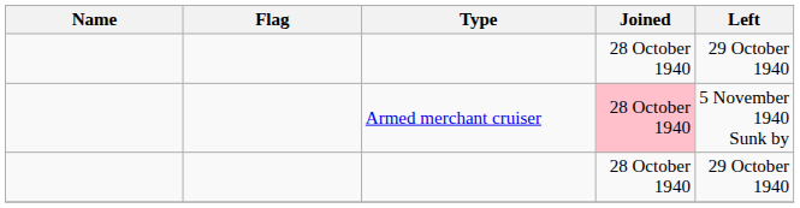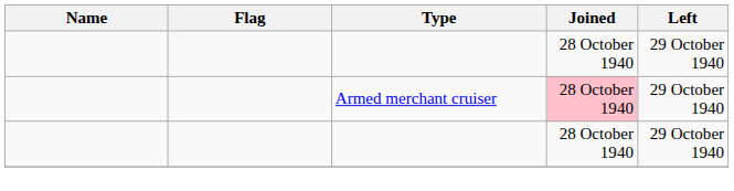Armed merchant cruiser | Left: 5 November 1940 Sunk by -> 29 October 1940
